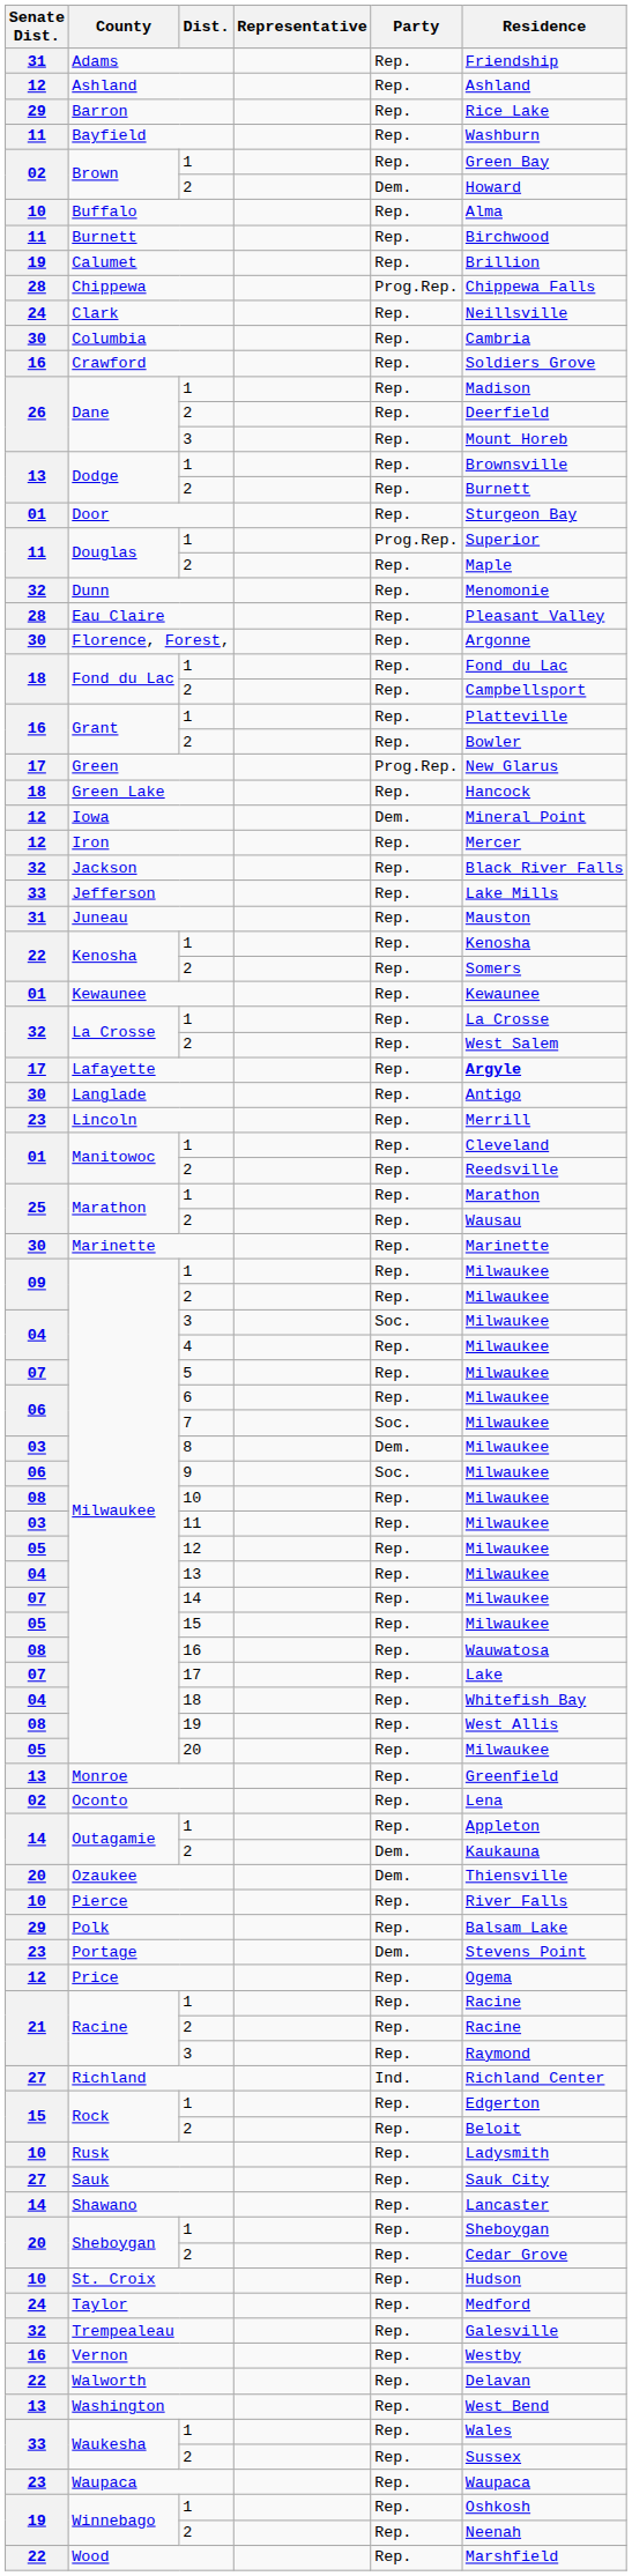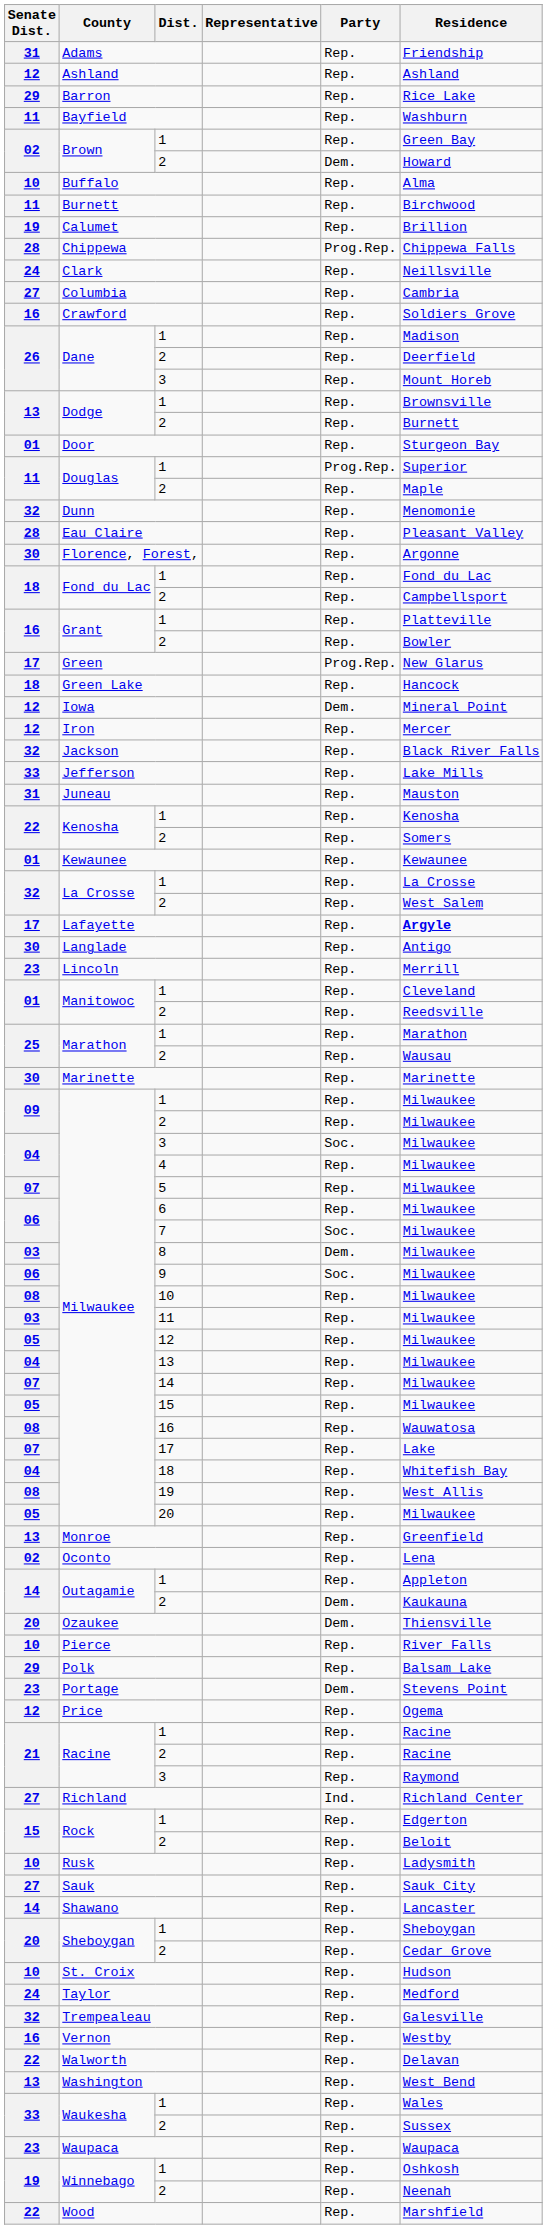Columbia | Senate Dist.: 30 -> 27
